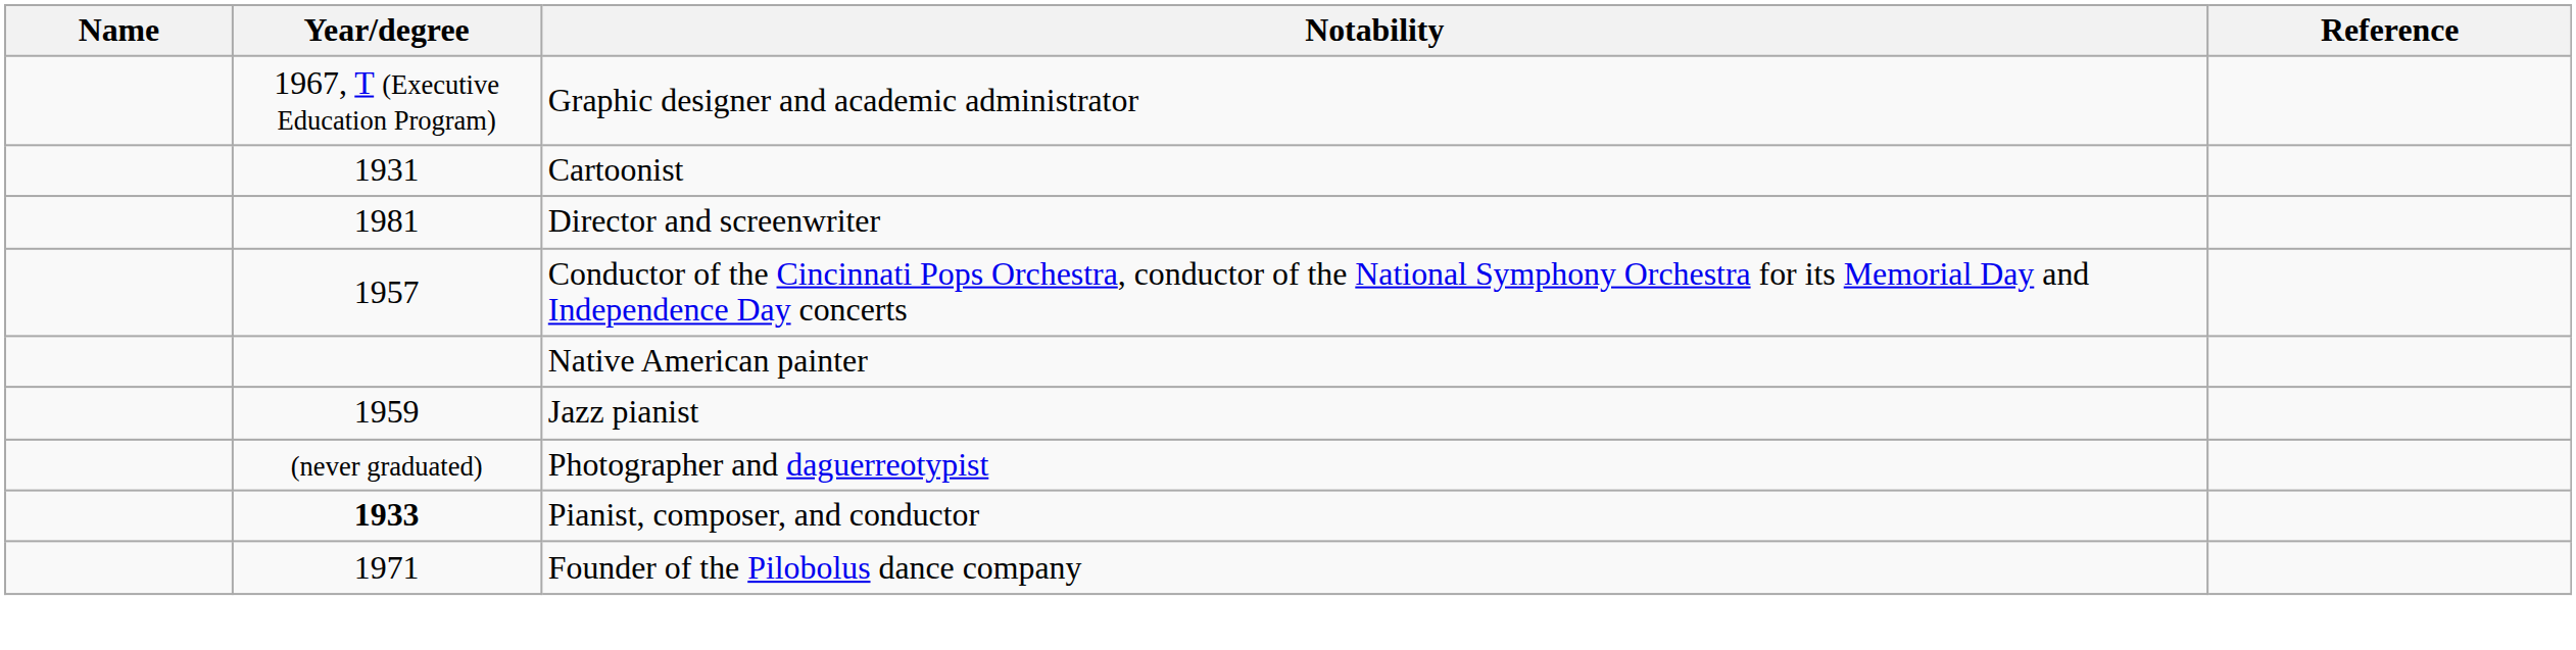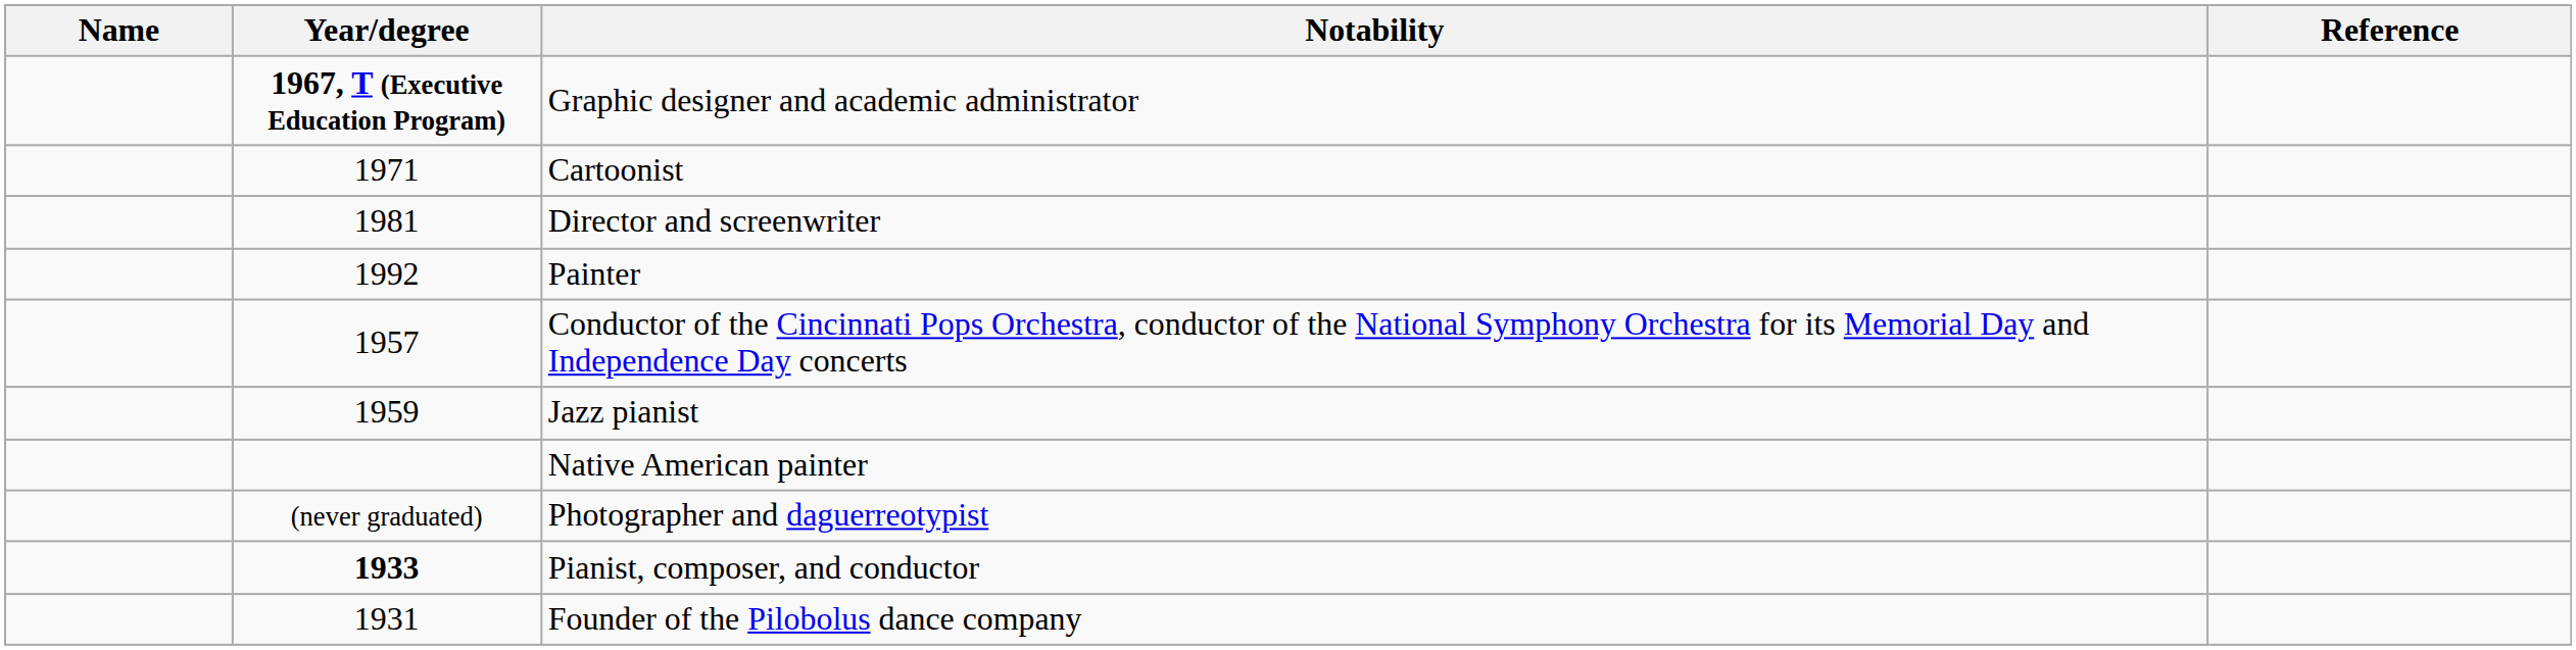Graphic designer and academic administrator | Year/degree: normal -> bold
Cartoonist | Year/degree: 1931 -> 1971
+ row: 1992 | Painter
rows swapped: Jazz pianist <-> Native American painter
Founder of the Pilobolus dance company | Year/degree: 1971 -> 1931
